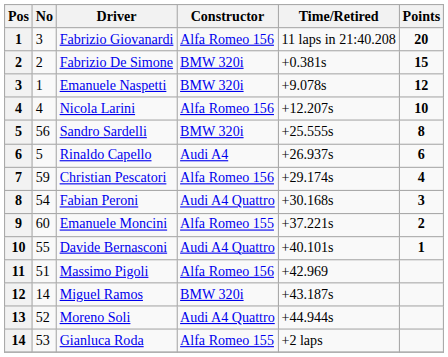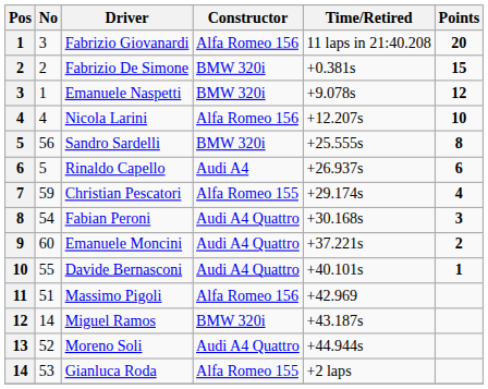Christian Pescatori | Constructor: Alfa Romeo 156 -> Alfa Romeo 155
Emanuele Moncini | Constructor: Alfa Romeo 155 -> Audi A4 Quattro
